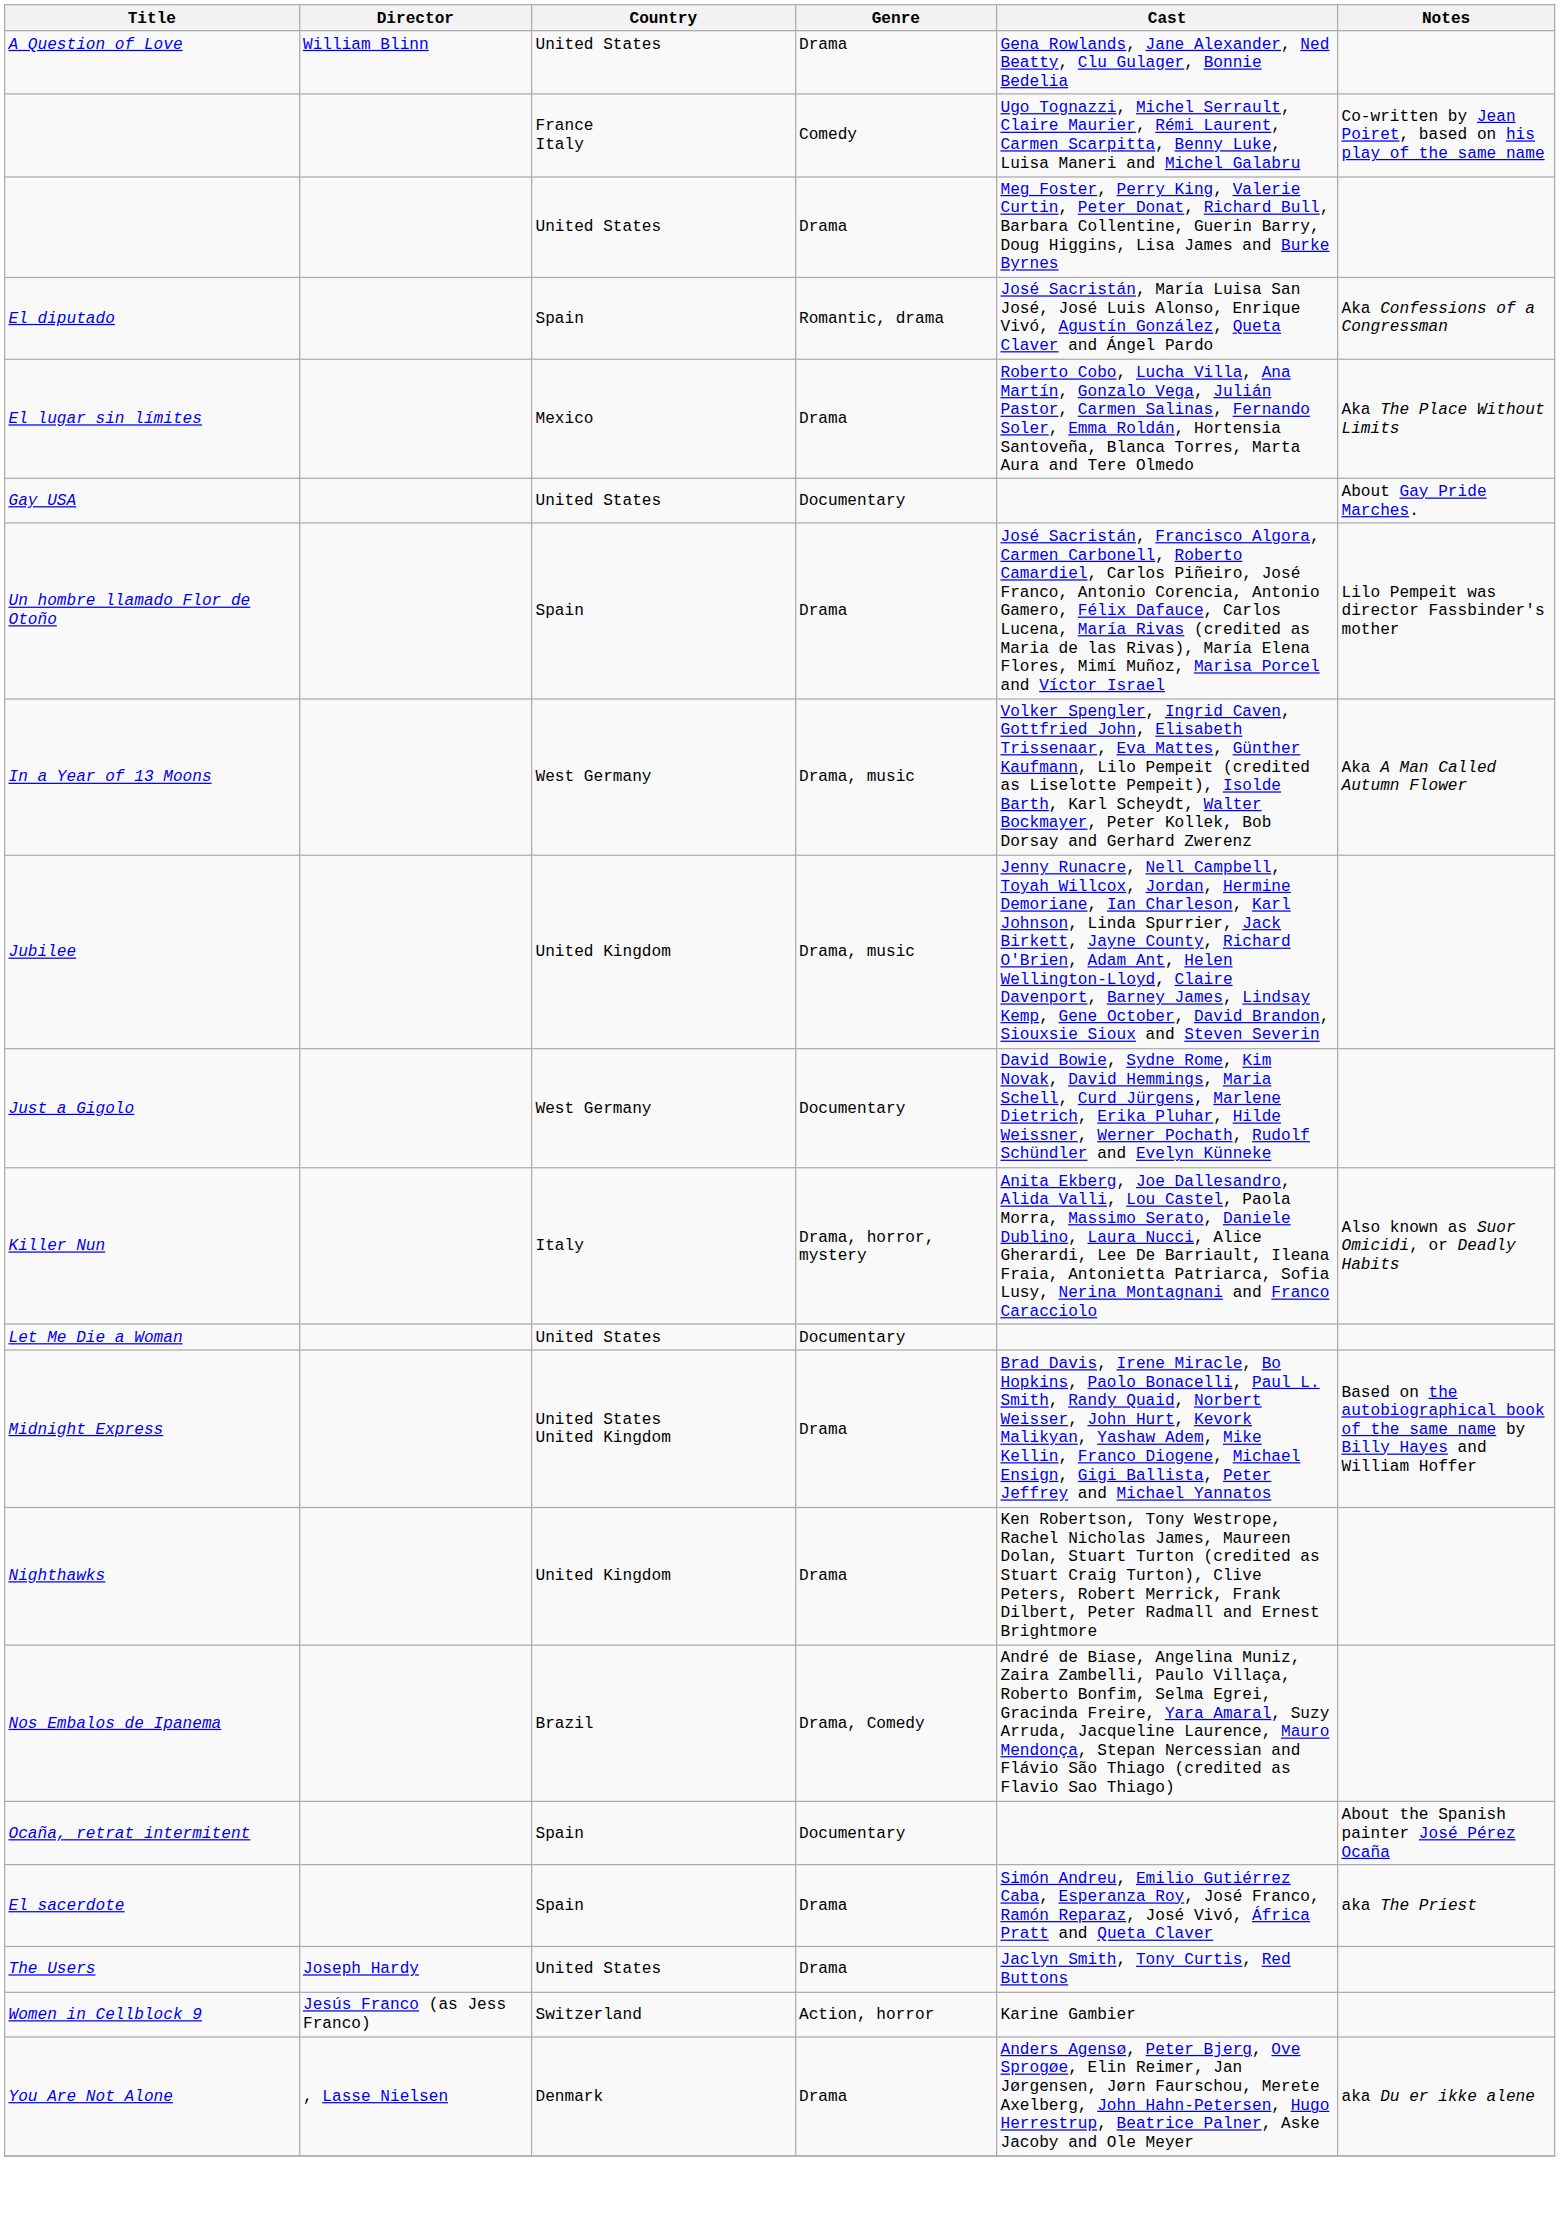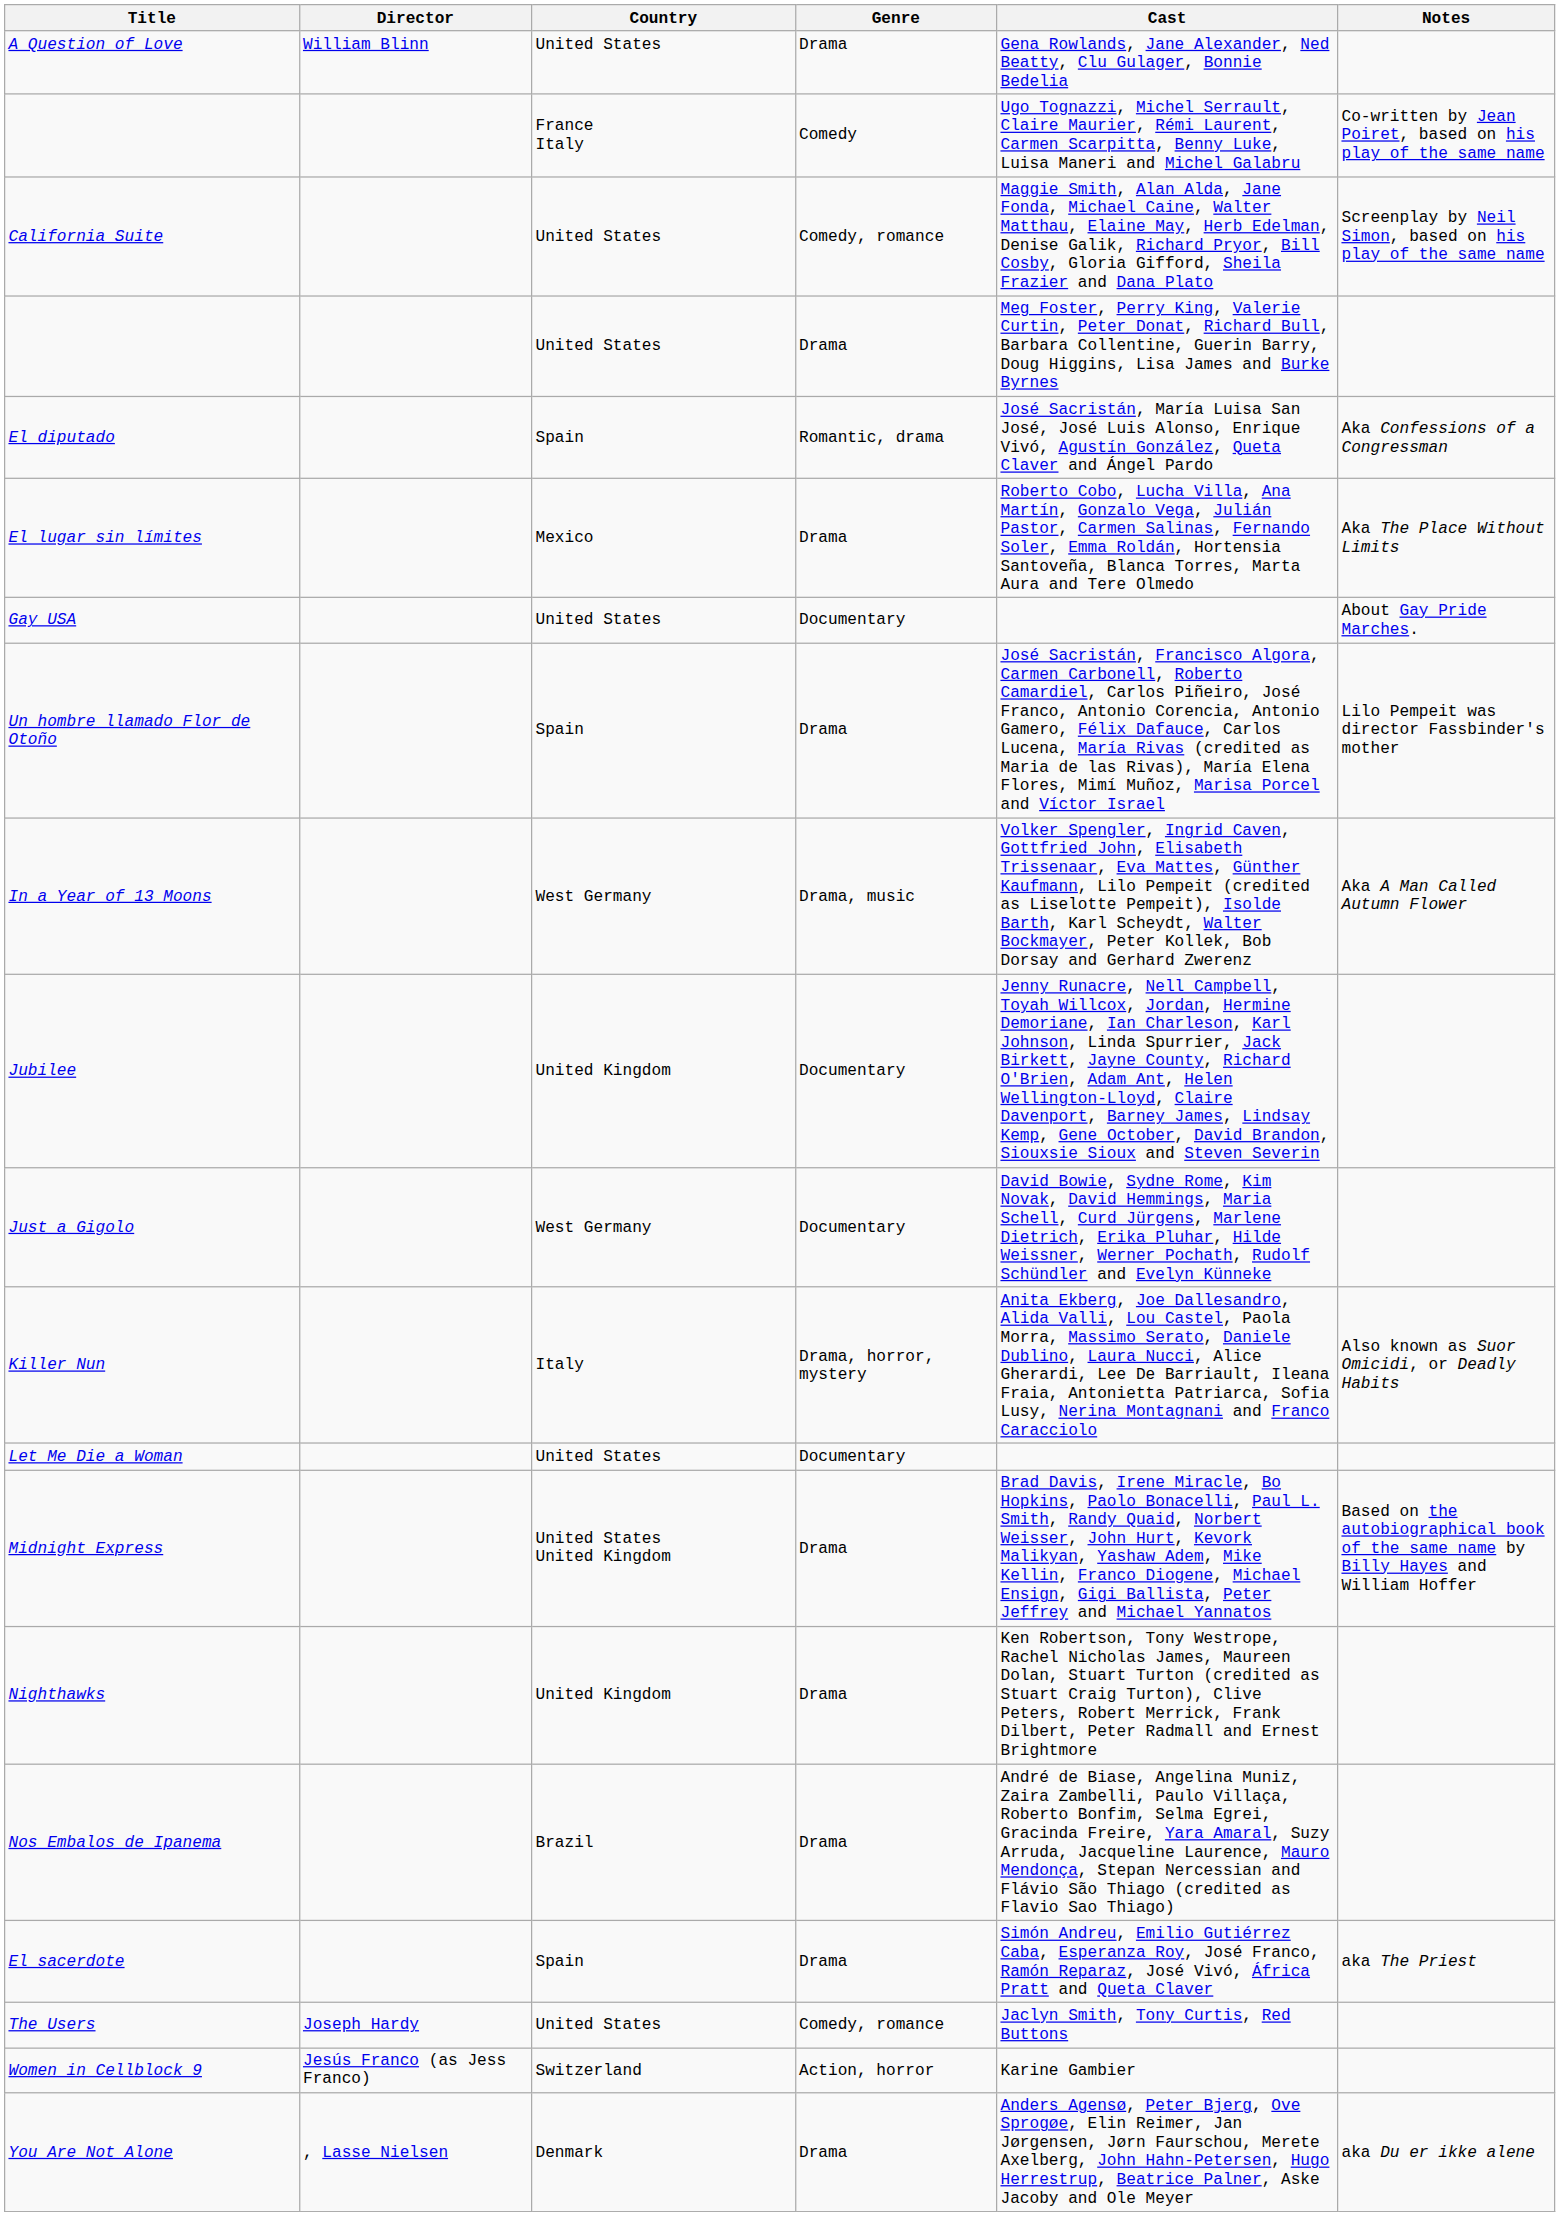+ row: California Suite | United States | Comedy, romance | Maggie Smith, Alan Alda, Jane Fonda, Michael Caine, Walter Matthau, Elaine May, Herb Edelman, Denise Galik, Richard Pryor, Bill Cosby, Gloria Gifford, Sheila Frazier and Dana Plato | Screenplay by Neil Simon, based on his play of the same name
Jubilee | Genre: Drama, music -> Documentary
Nos Embalos de Ipanema | Genre: Drama, Comedy -> Drama
- row: Ocaña, retrat intermitent | Spain | Documentary | About the Spanish painter José Pérez Ocaña
The Users | Genre: Drama -> Comedy, romance
